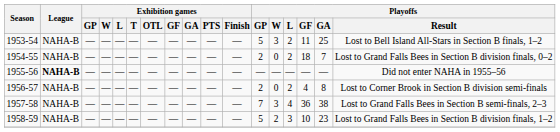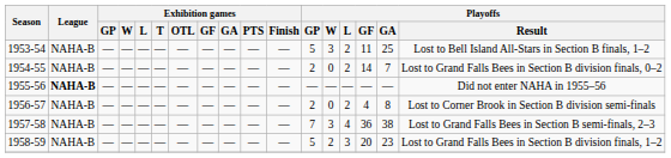1954-55 | Playoffs / GF: 18 -> 14
1958-59 | Playoffs / GF: 10 -> 20
